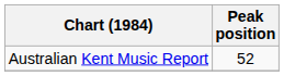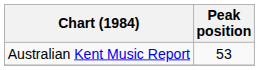Australian Kent Music Report | Peak position: 52 -> 53
